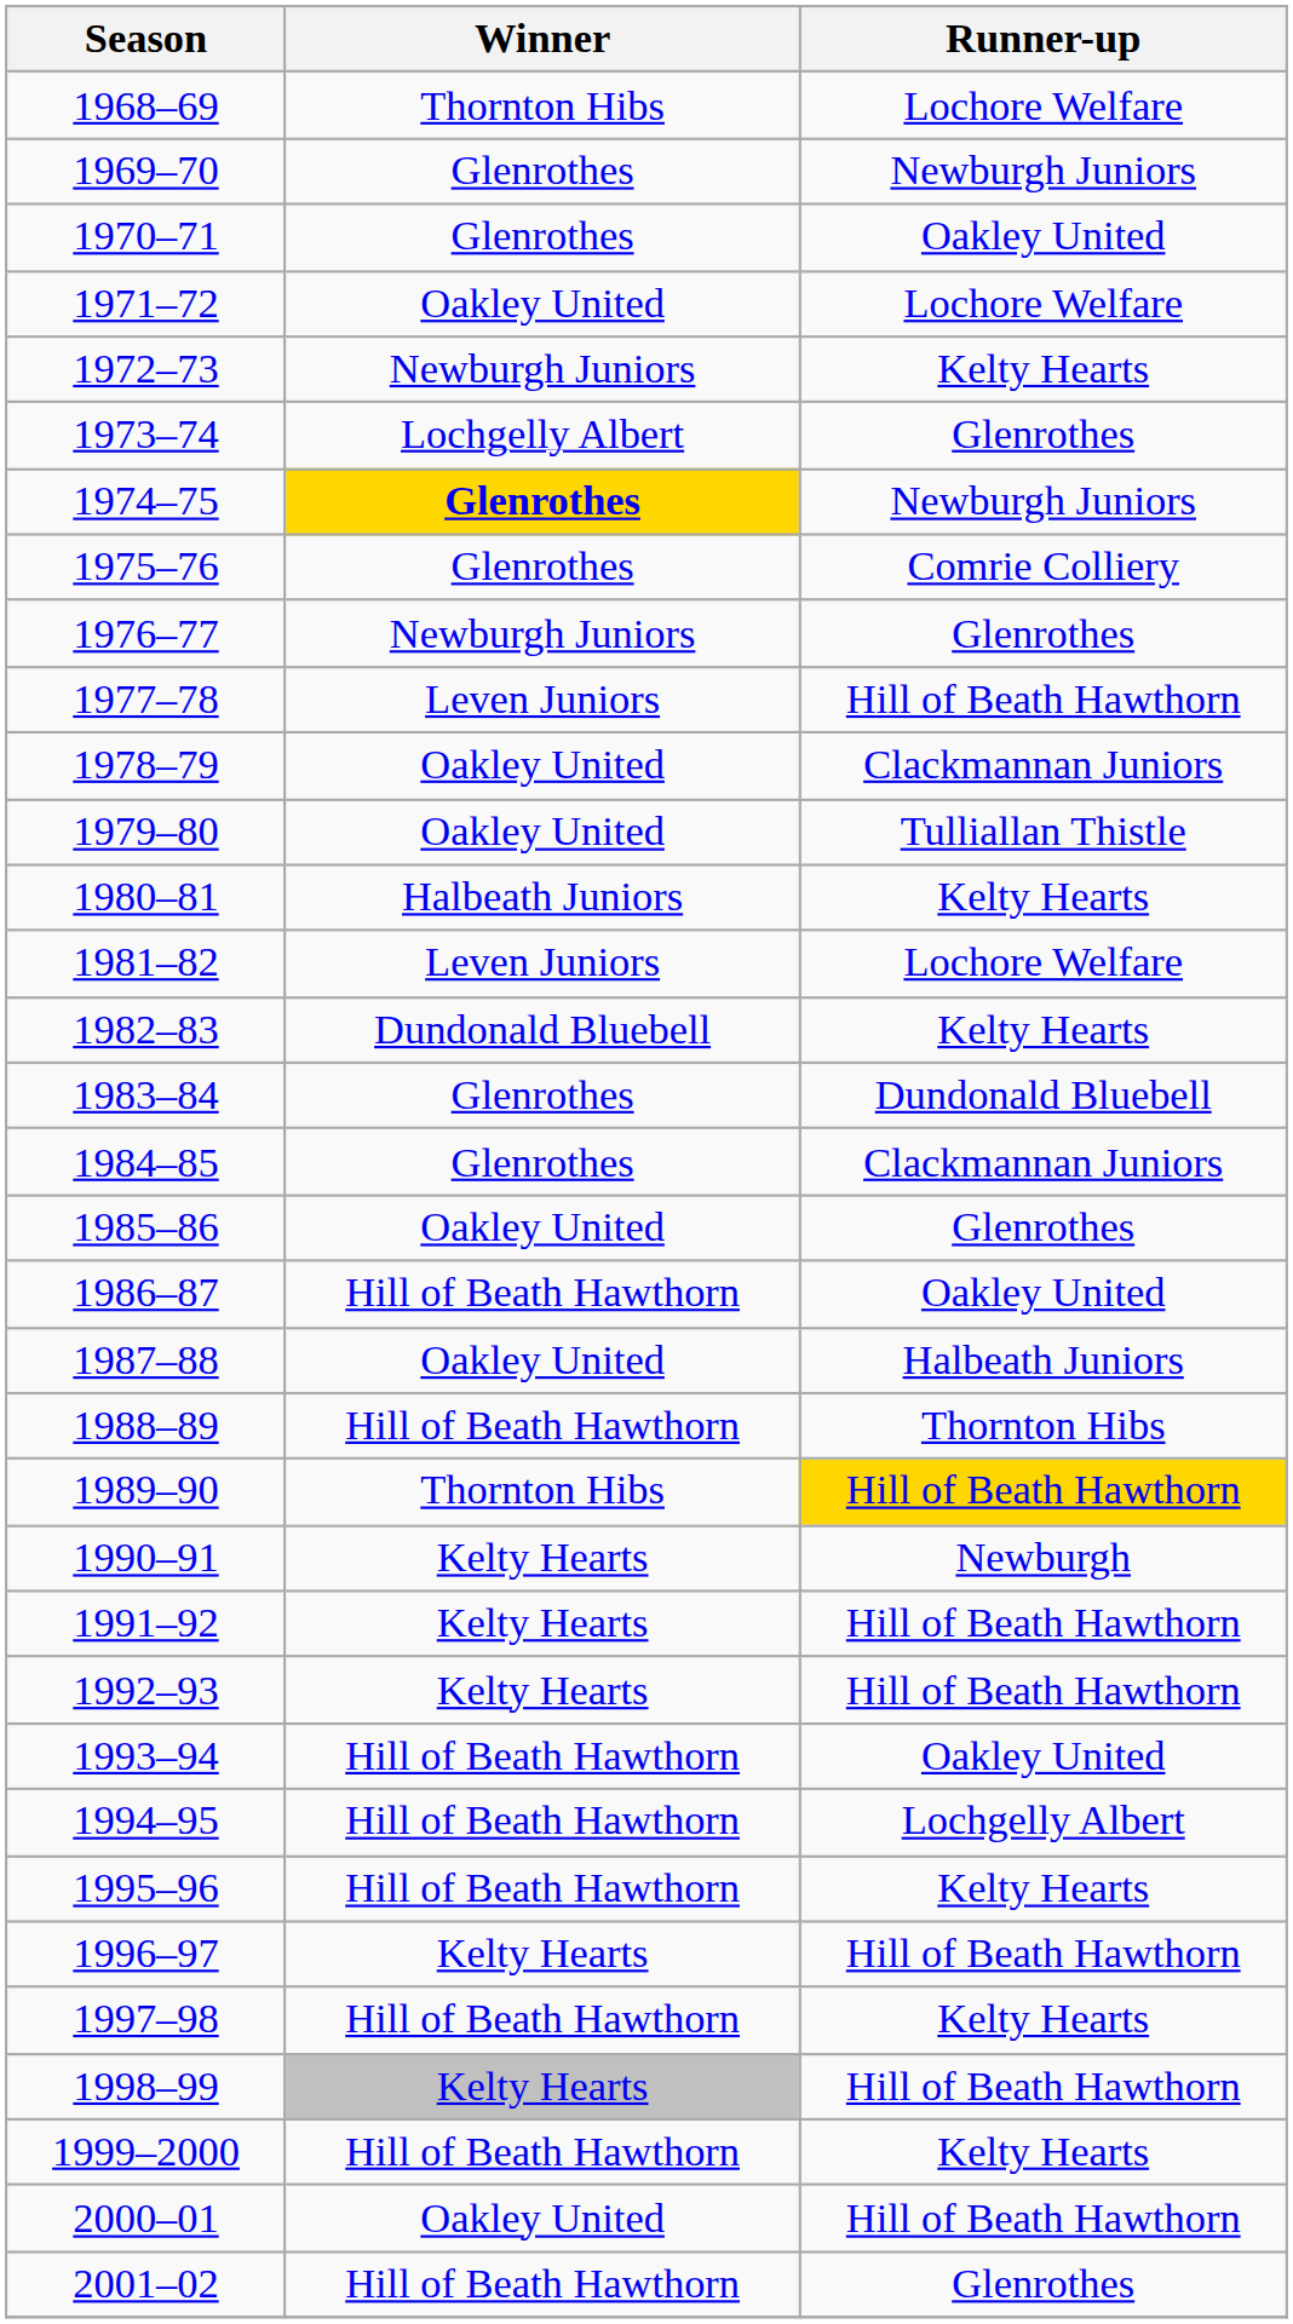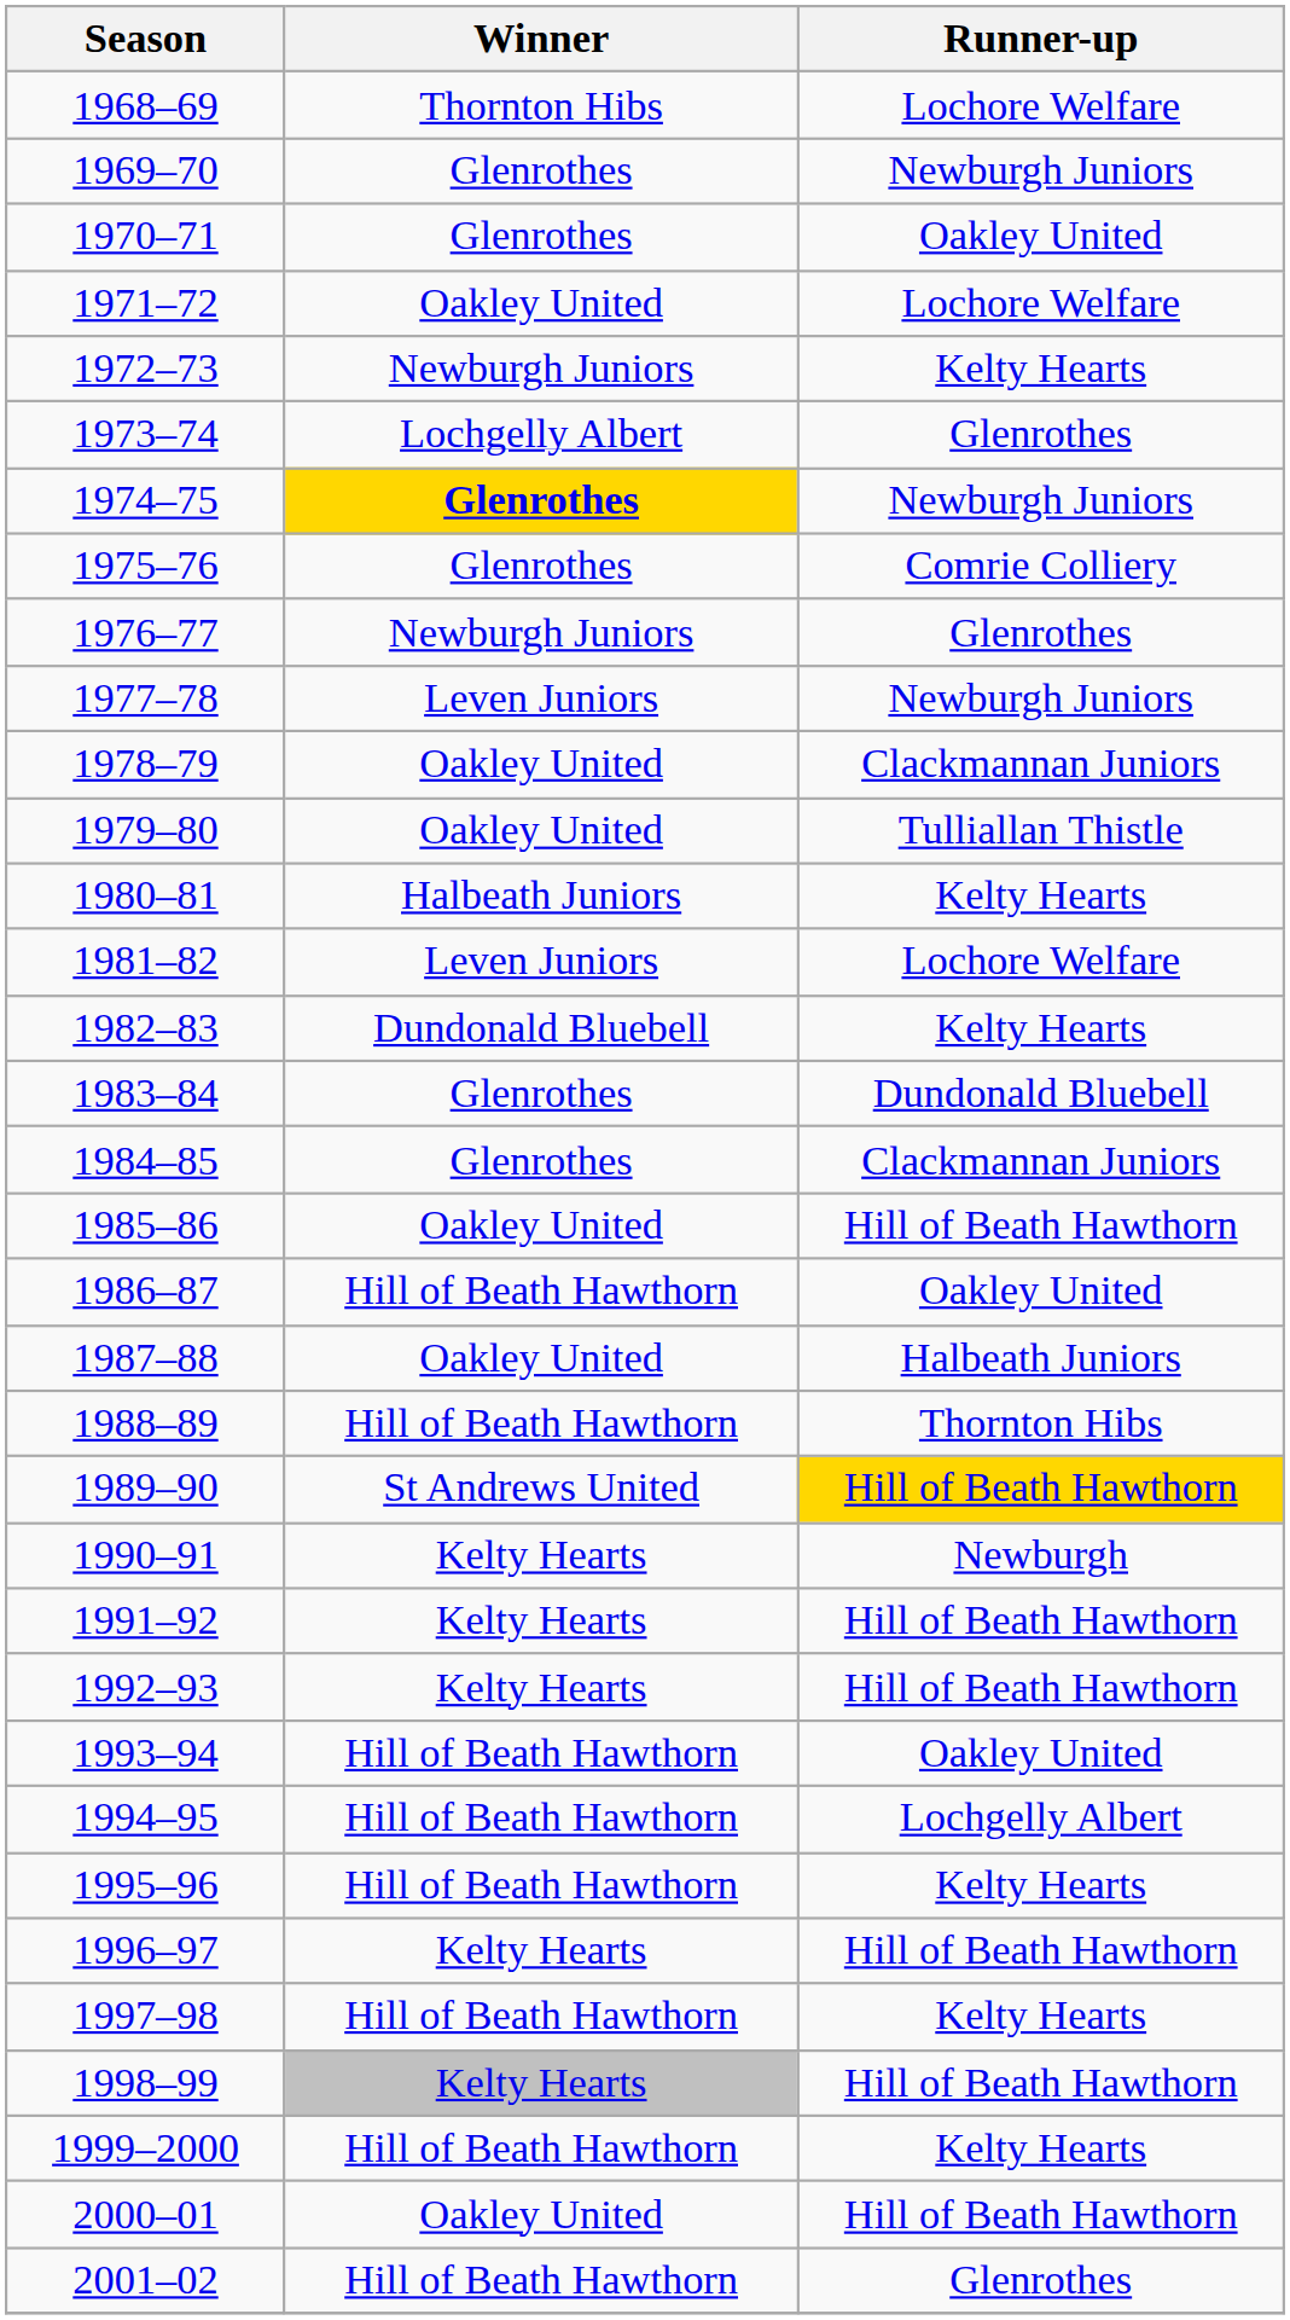1977–78 | Runner-up: Hill of Beath Hawthorn -> Newburgh Juniors
1985–86 | Runner-up: Glenrothes -> Hill of Beath Hawthorn
1989–90 | Winner: Thornton Hibs -> St Andrews United
